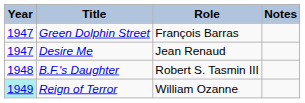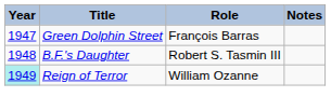- row: 1947 | Desire Me | Jean Renaud
